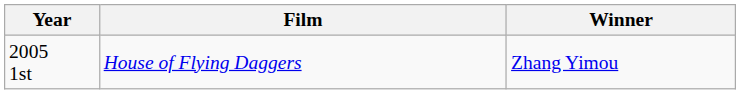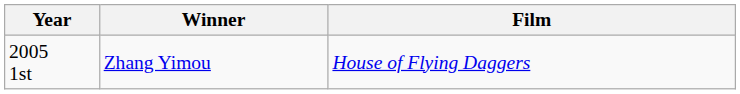columns swapped: Winner <-> Film
